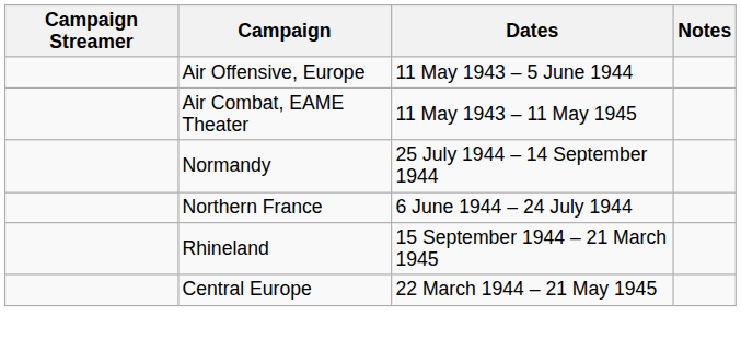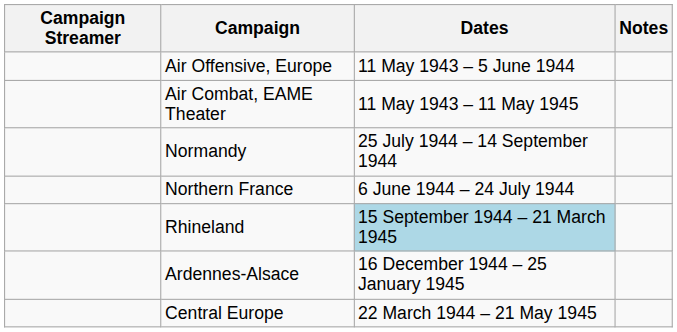Rhineland | Dates: no background -> lightblue background
+ row: Ardennes-Alsace | 16 December 1944 – 25 January 1945
